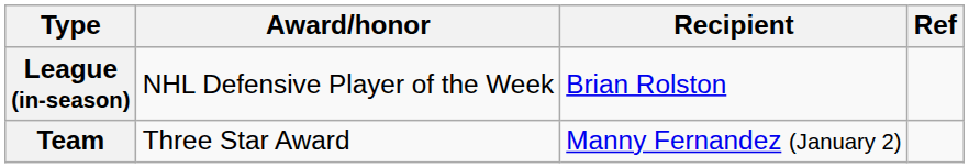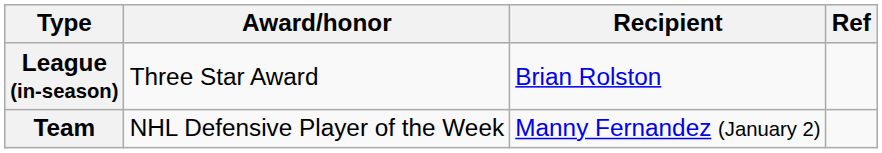League (in-season) | Award/honor: NHL Defensive Player of the Week -> Three Star Award
Team | Award/honor: Three Star Award -> NHL Defensive Player of the Week
